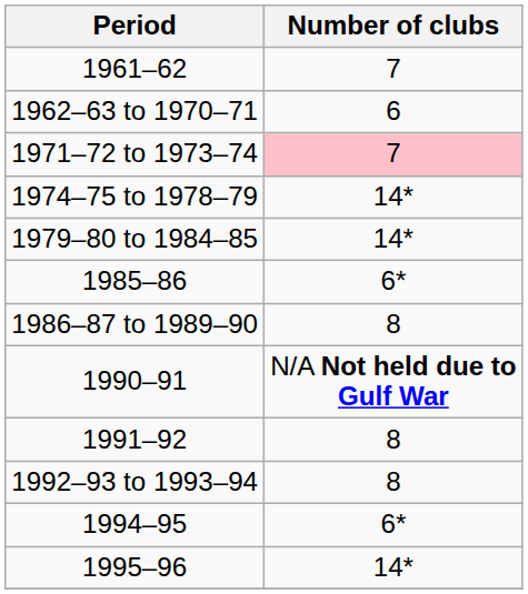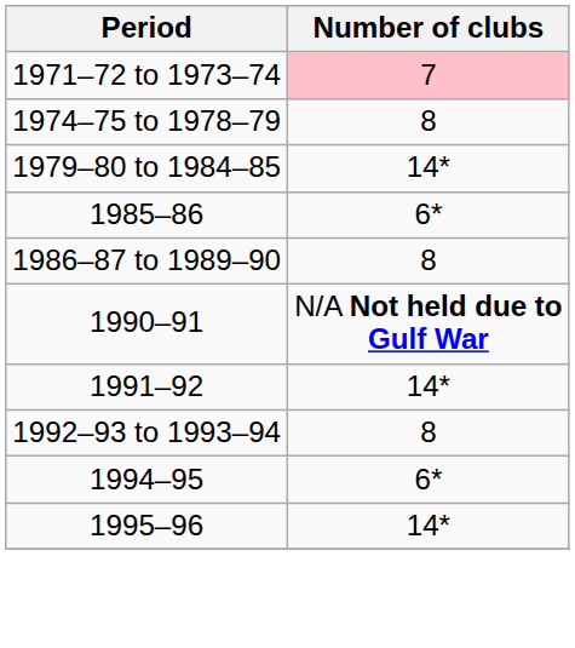- row: 1961–62 | 7
- row: 1962–63 to 1970–71 | 6
1974–75 to 1978–79 | Number of clubs: 14* -> 8
1991–92 | Number of clubs: 8 -> 14*
